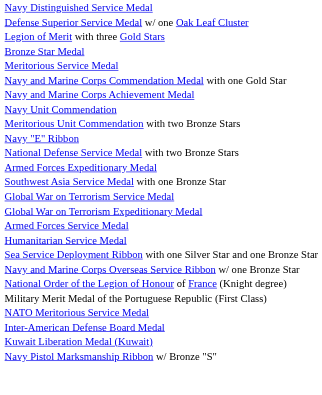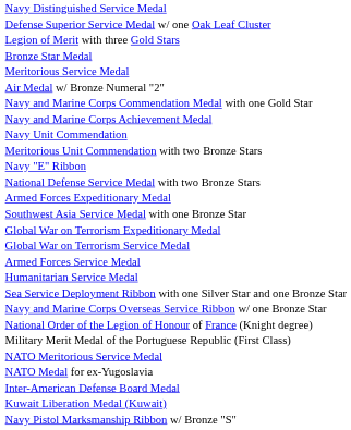+ row: Air Medal w/ Bronze Numeral "2"
rows swapped: Global War on Terrorism Expeditionary Medal <-> Global War on Terrorism Service Medal
+ row: NATO Medal for ex-Yugoslavia
